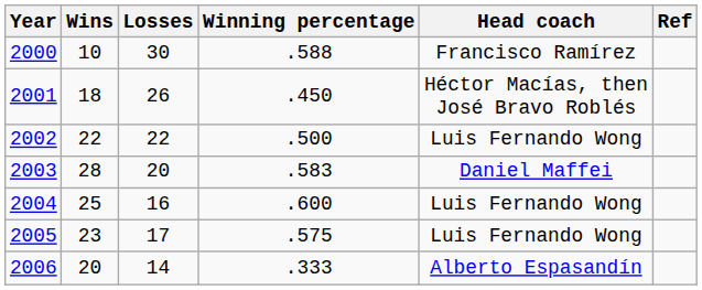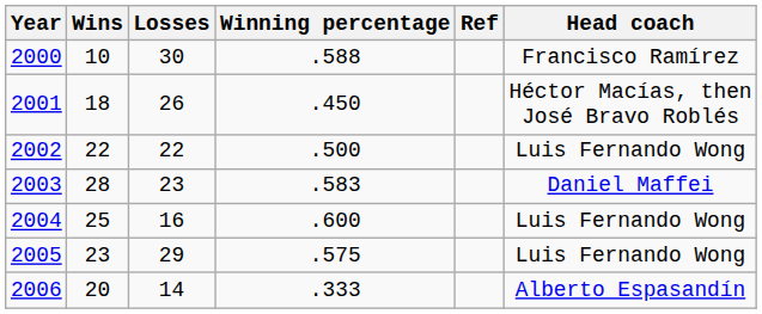columns swapped: Head coach <-> Ref
2003 | Losses: 20 -> 23
2005 | Losses: 17 -> 29
